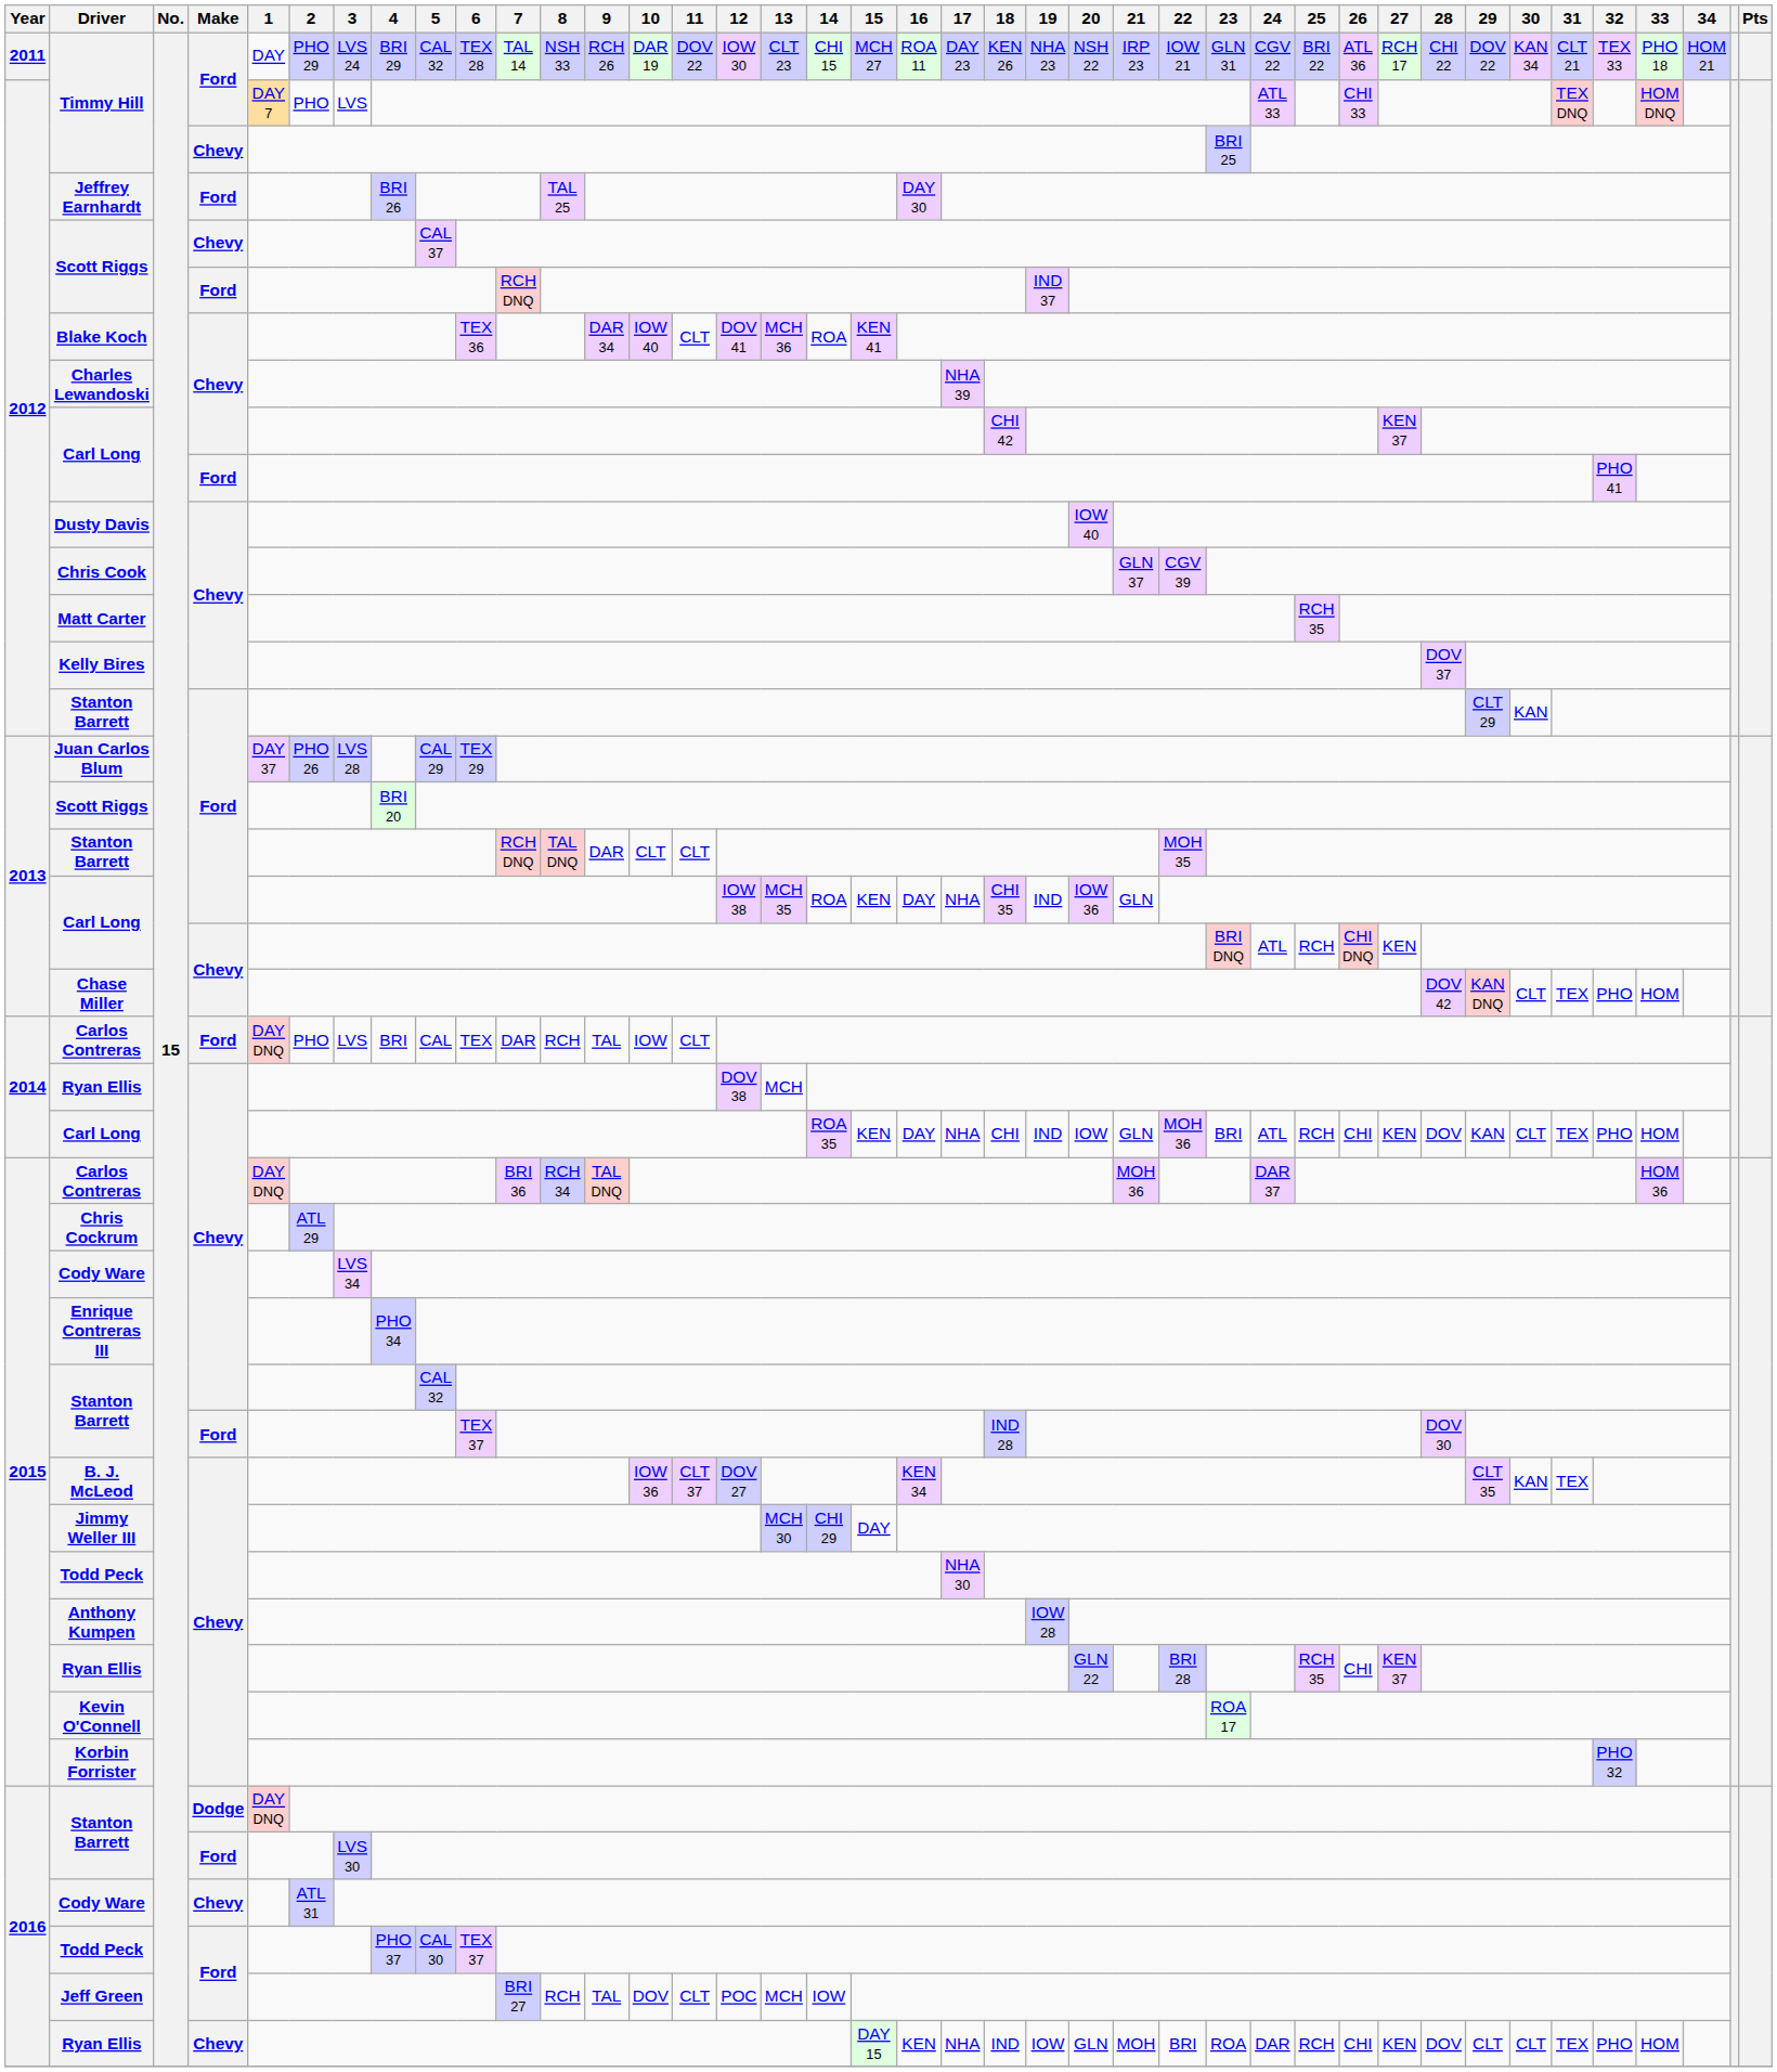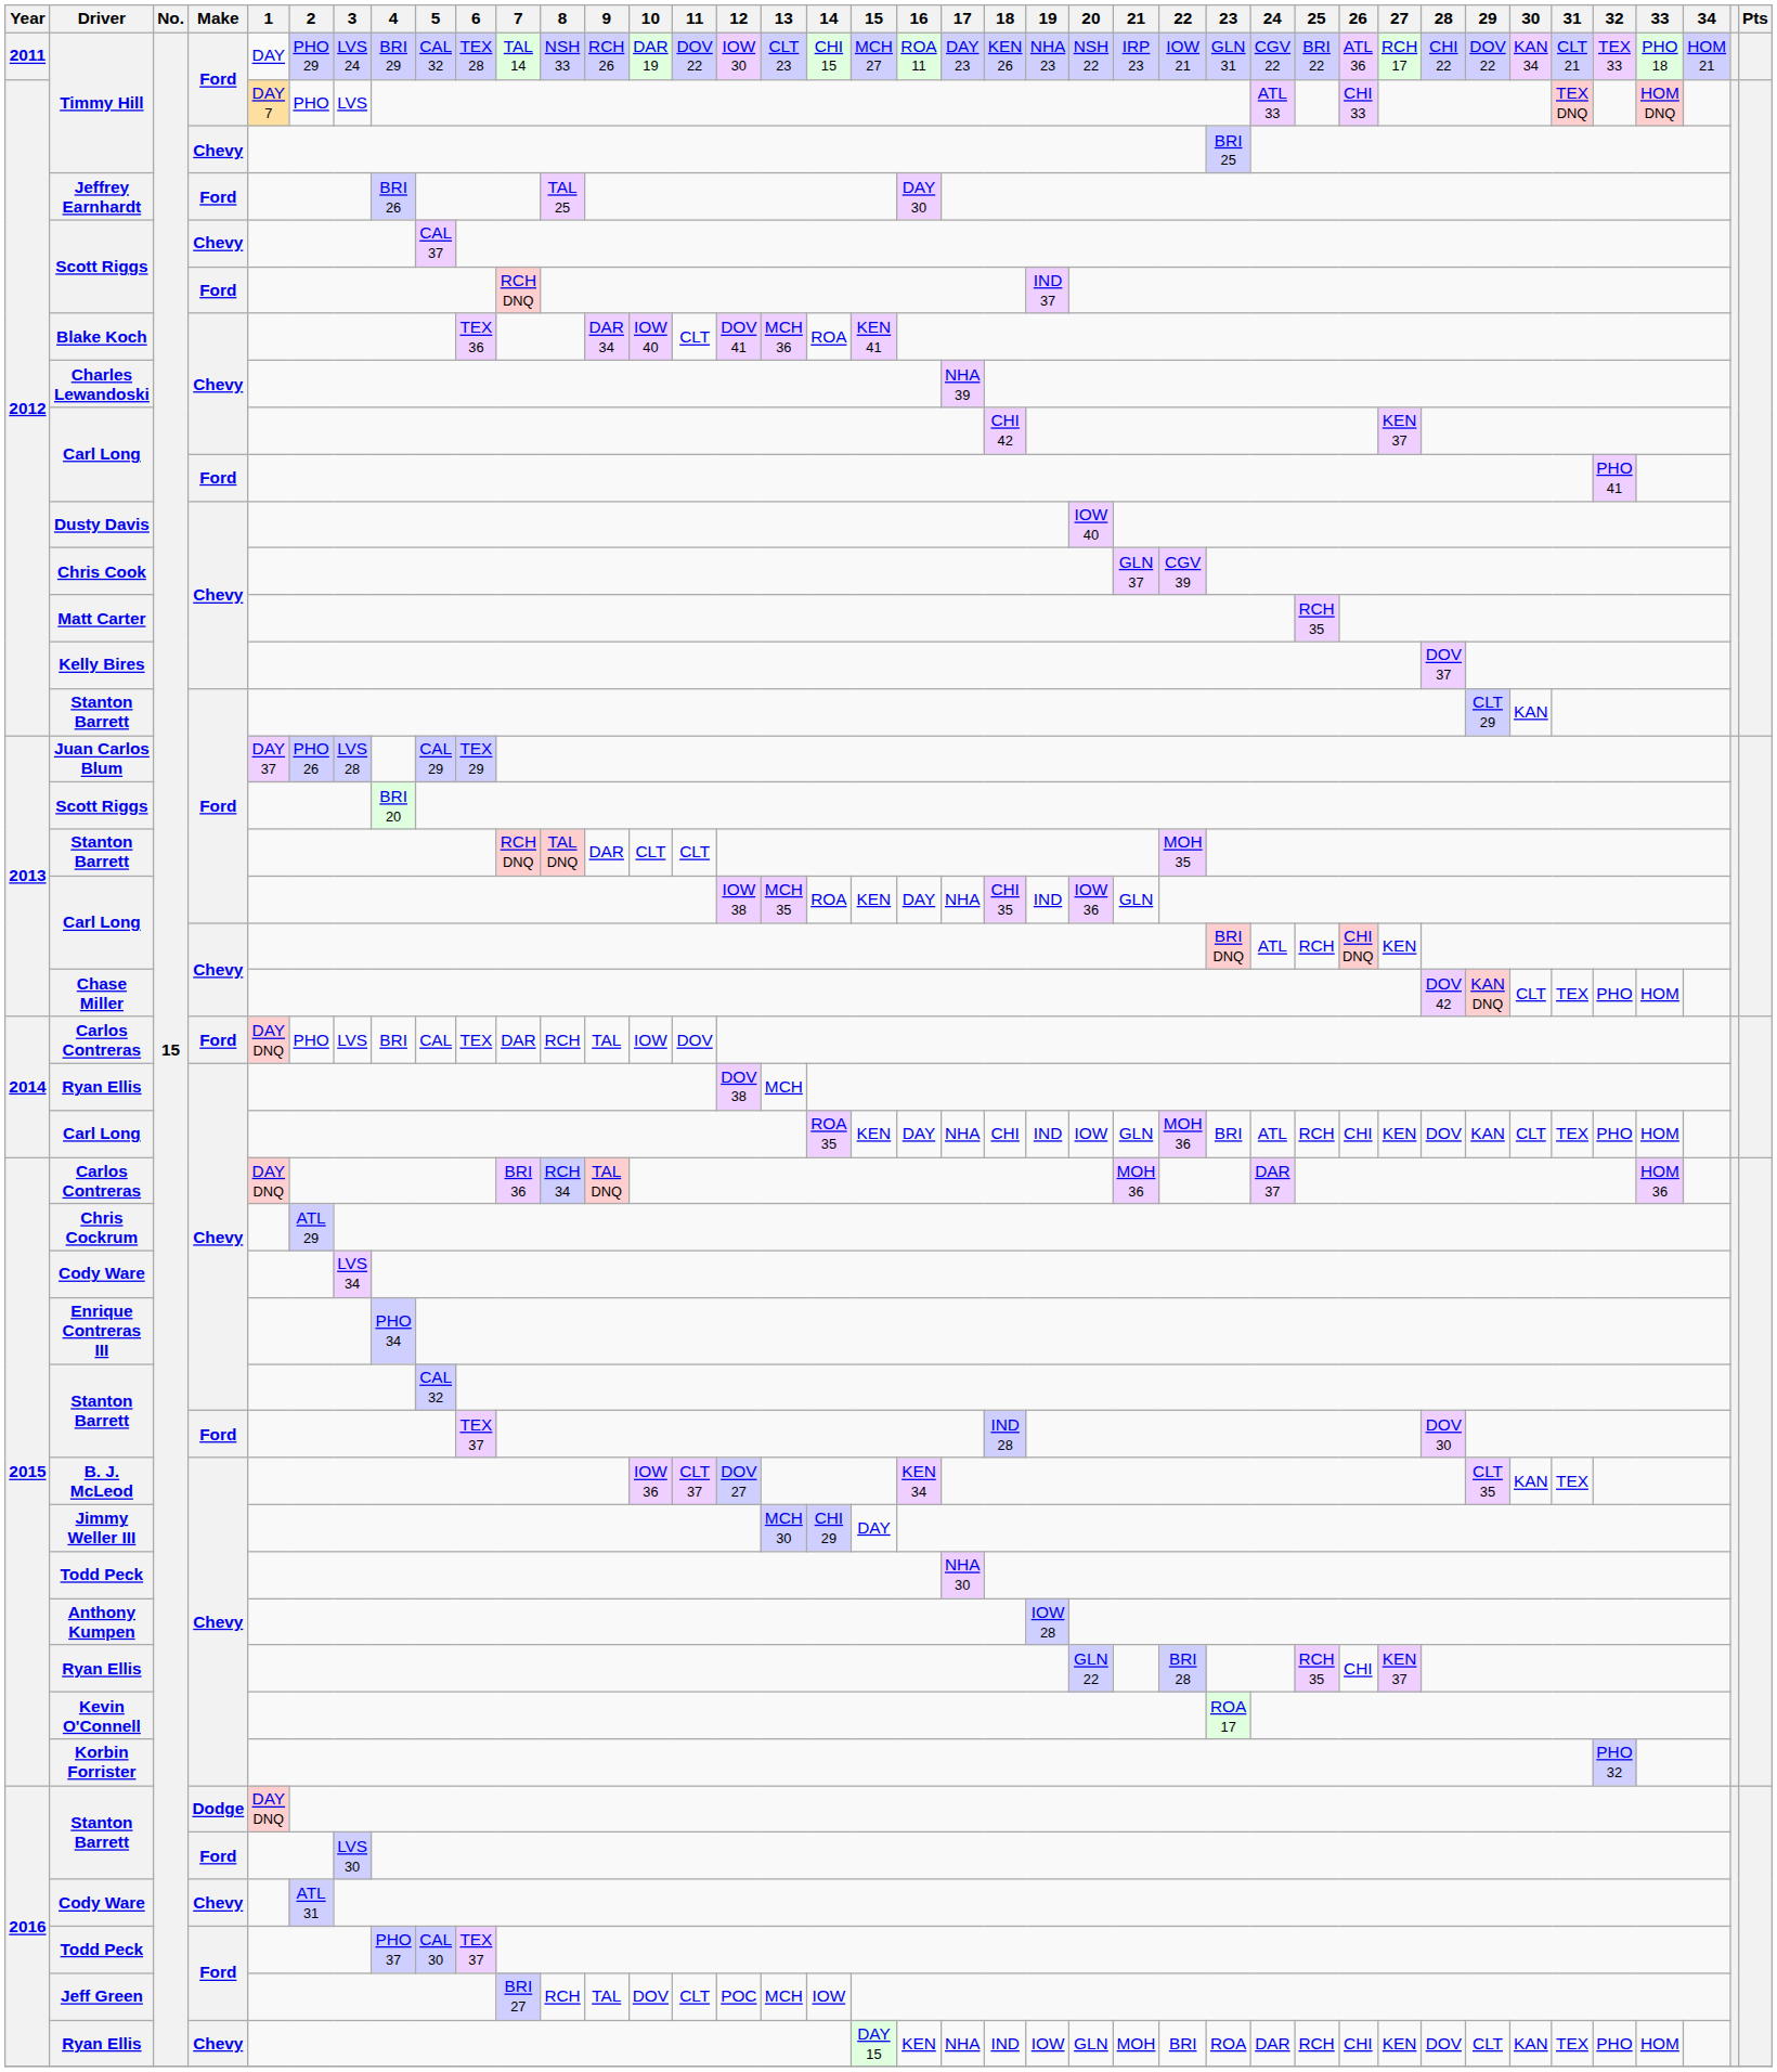2014 / Carlos Contreras | 11: CLT -> DOV
2016 / Ryan Ellis | 30: CLT -> KAN
